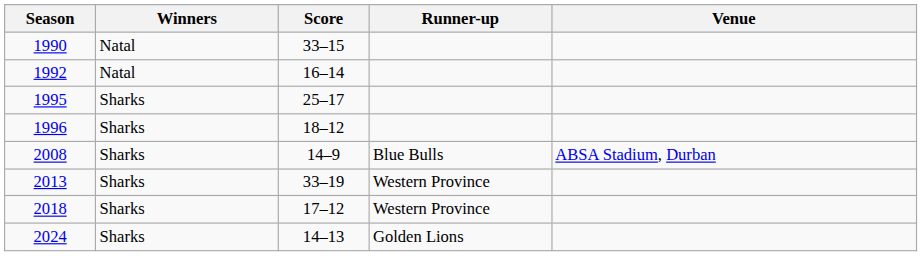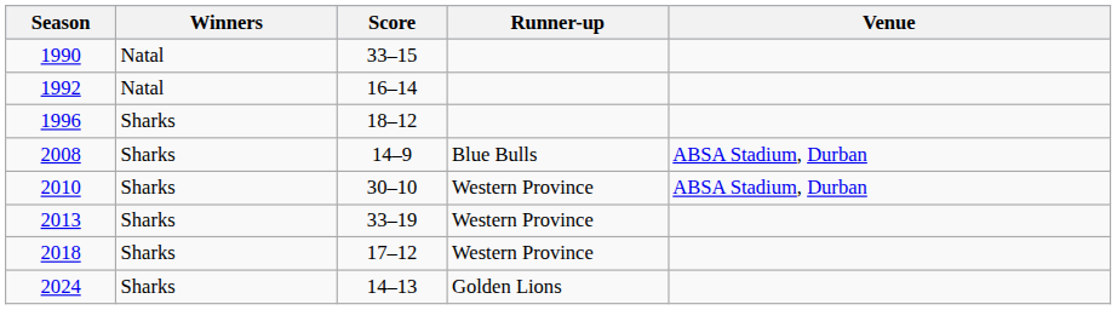- row: 1995 | Sharks | 25–17
+ row: 2010 | Sharks | 30–10 | Western Province | ABSA Stadium, Durban
